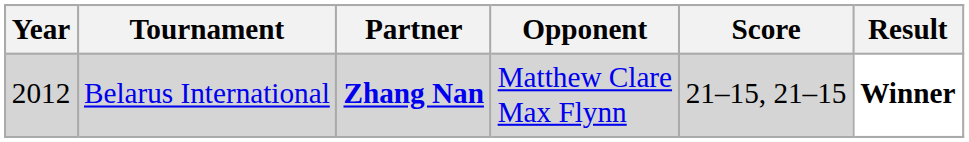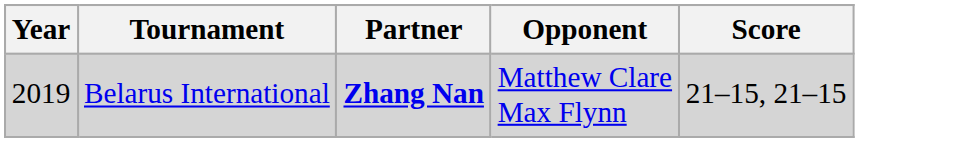- column: Result | Winner
Belarus International | Year: 2012 -> 2019
